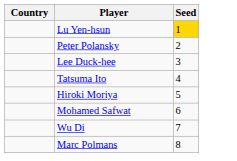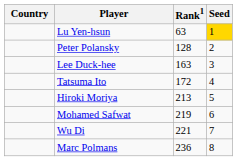+ column: Rank1 | 63 | 128 | 163 | 172 | 213 | 219 | 221 | 236
